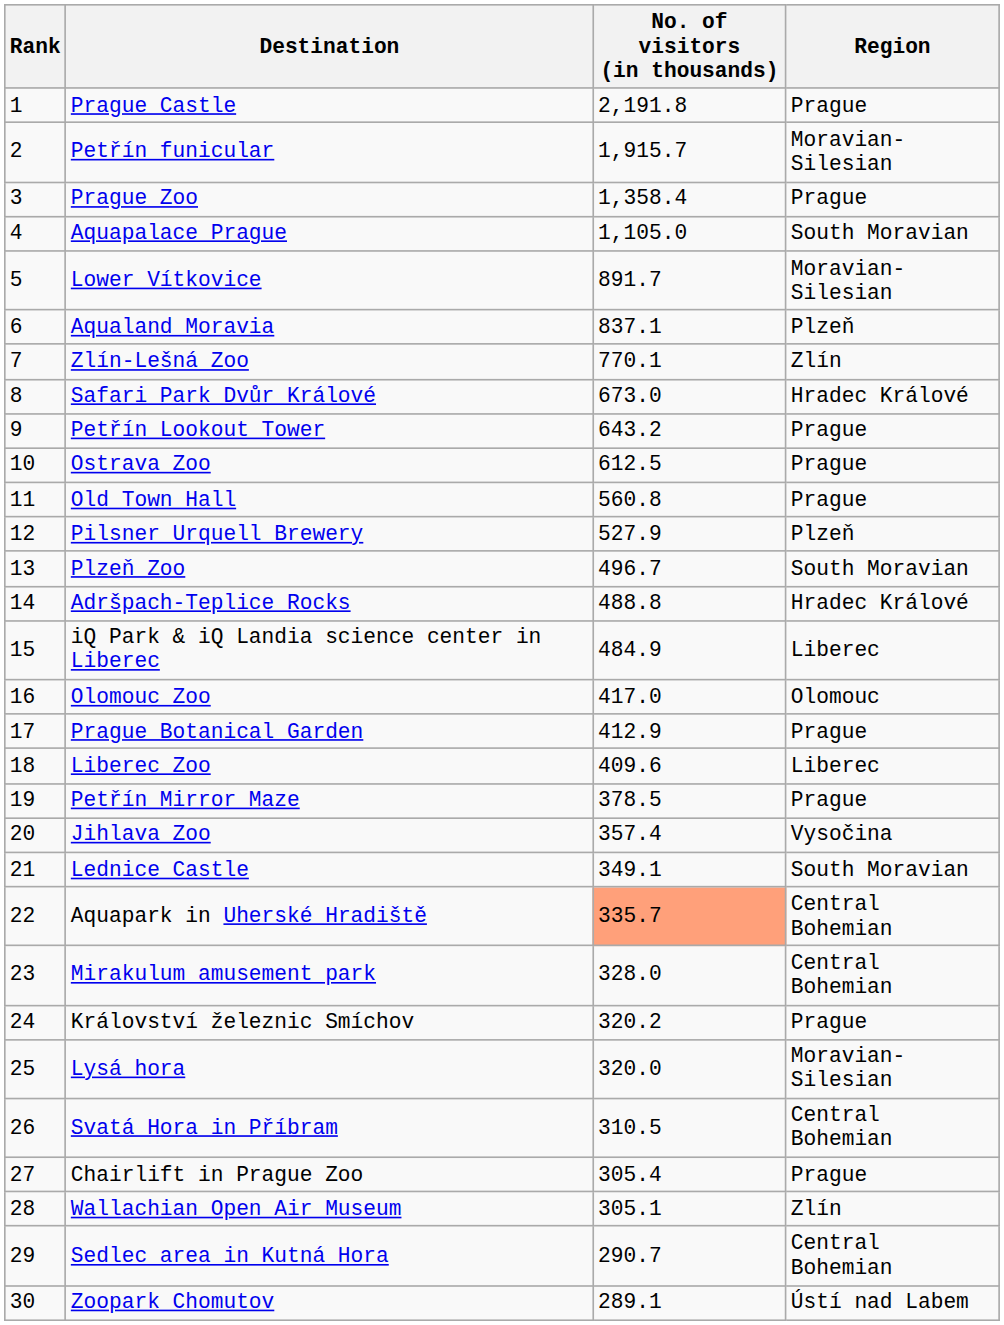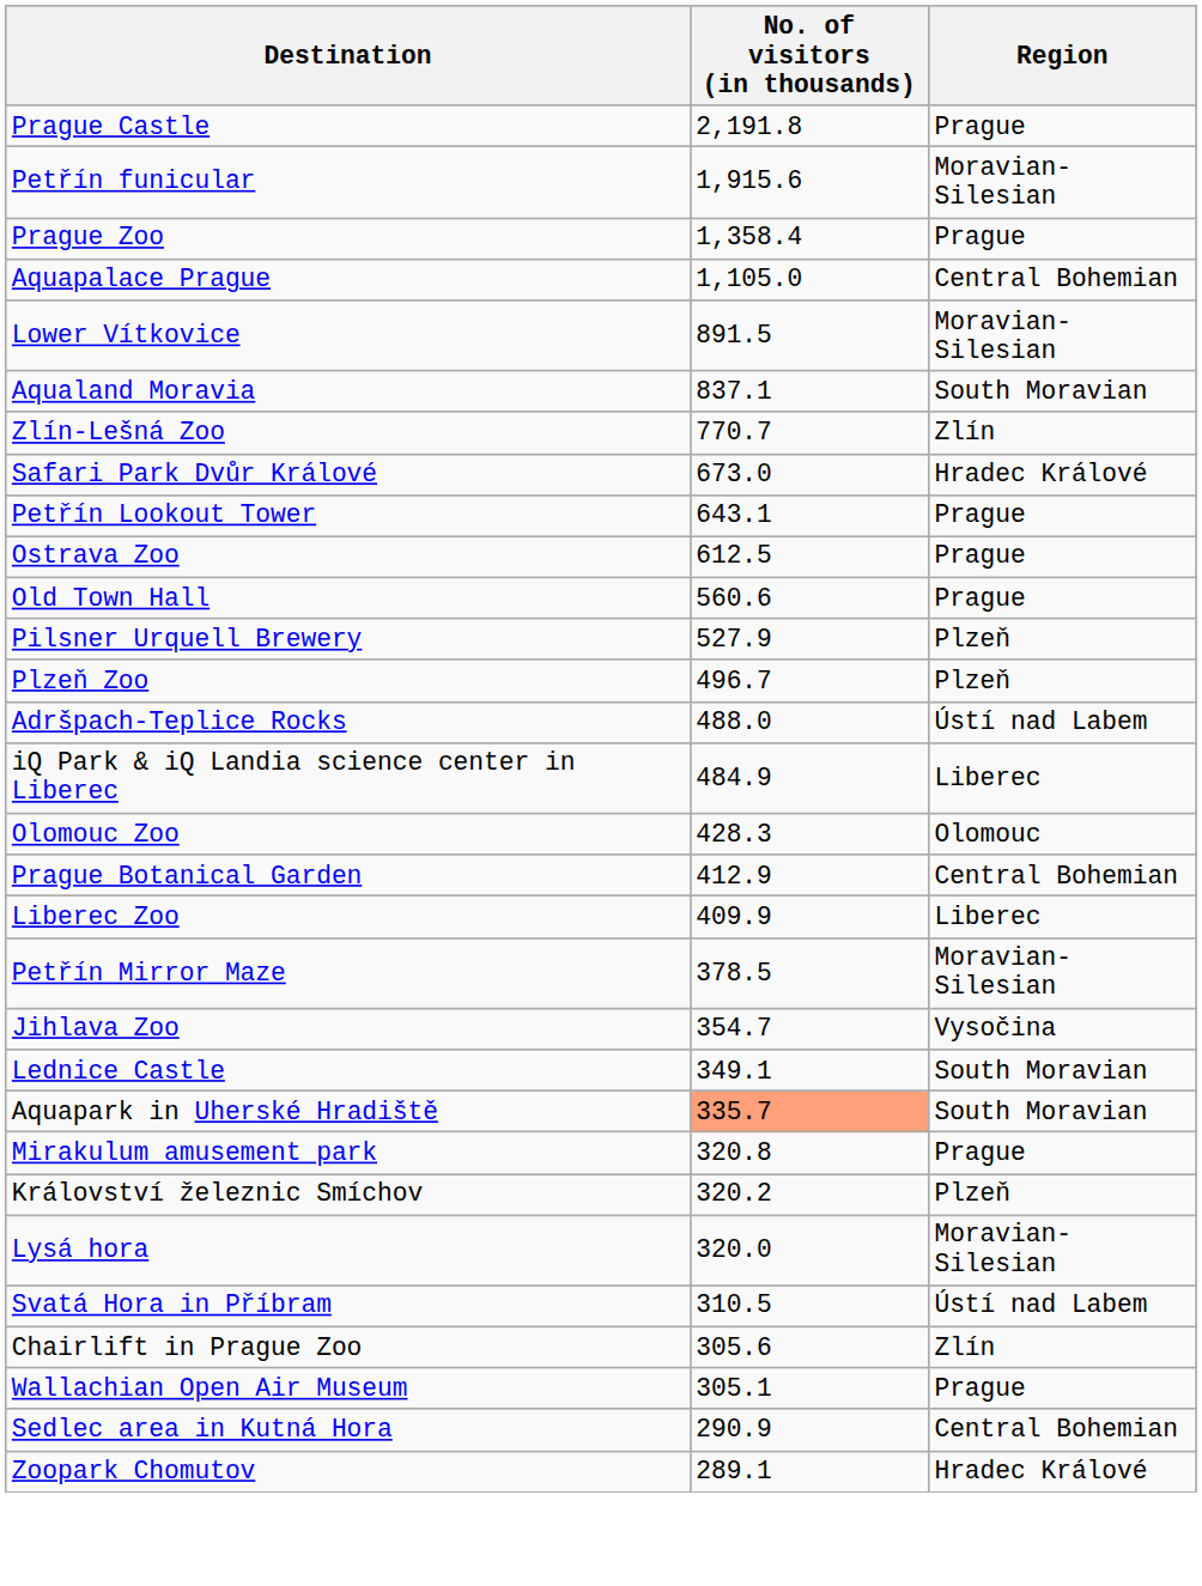- column: Rank | 1 | 2 | 3 | 4 | 5 | 6 | 7 | 8 | 9 | 10 | 11 | 12 | 13 | 14 | 15 | 16 | 17 | 18 | 19 | 20 | 21 | 22 | 23 | 24 | 25 | 26 | 27 | 28 | 29 | 30
Petřín funicular | No. of visitors (in thousands): 1,915.7 -> 1,915.6
Aquapalace Prague | Region: South Moravian -> Central Bohemian
Lower Vítkovice | No. of visitors (in thousands): 891.7 -> 891.5
Aqualand Moravia | Region: Plzeň -> South Moravian
Zlín-Lešná Zoo | No. of visitors (in thousands): 770.1 -> 770.7
Petřín Lookout Tower | No. of visitors (in thousands): 643.2 -> 643.1
Old Town Hall | No. of visitors (in thousands): 560.8 -> 560.6
Plzeň Zoo | Region: South Moravian -> Plzeň
Adršpach-Teplice Rocks | No. of visitors (in thousands): 488.8 -> 488.0
Adršpach-Teplice Rocks | Region: Hradec Králové -> Ústí nad Labem
Olomouc Zoo | No. of visitors (in thousands): 417.0 -> 428.3
Prague Botanical Garden | Region: Prague -> Central Bohemian
Liberec Zoo | No. of visitors (in thousands): 409.6 -> 409.9
Petřín Mirror Maze | Region: Prague -> Moravian-Silesian
Jihlava Zoo | No. of visitors (in thousands): 357.4 -> 354.7
Aquapark in Uherské Hradiště | Region: Central Bohemian -> South Moravian
Mirakulum amusement park | No. of visitors (in thousands): 328.0 -> 320.8
Mirakulum amusement park | Region: Central Bohemian -> Prague
Království železnic Smíchov | Region: Prague -> Plzeň
Svatá Hora in Příbram | Region: Central Bohemian -> Ústí nad Labem
Chairlift in Prague Zoo | No. of visitors (in thousands): 305.4 -> 305.6
Chairlift in Prague Zoo | Region: Prague -> Zlín
Wallachian Open Air Museum | Region: Zlín -> Prague
Sedlec area in Kutná Hora | No. of visitors (in thousands): 290.7 -> 290.9
Zoopark Chomutov | Region: Ústí nad Labem -> Hradec Králové
